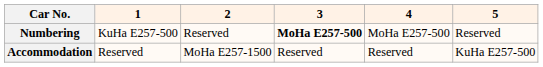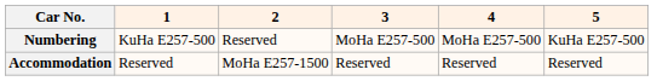Numbering | 3: bold -> normal
Numbering | 5: Reserved -> KuHa E257-500
Accommodation | 5: KuHa E257-500 -> Reserved
